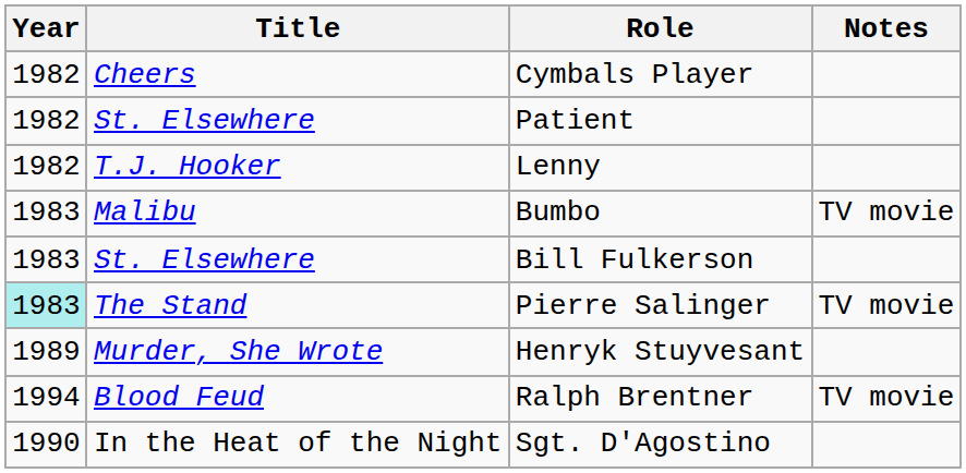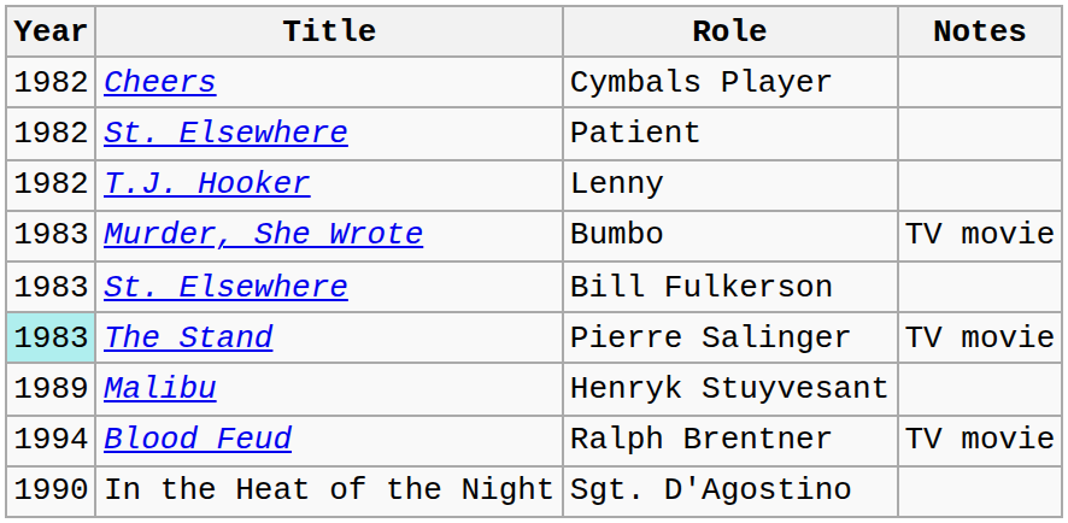Bumbo | Title: Malibu -> Murder, She Wrote
Henryk Stuyvesant | Title: Murder, She Wrote -> Malibu
